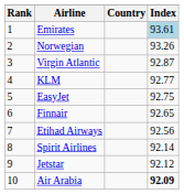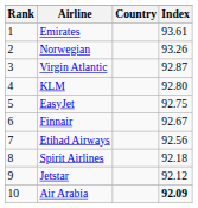Emirates | Index: lightblue background -> no background
KLM | Index: 92.77 -> 92.80
Finnair | Index: 92.65 -> 92.67
Spirit Airlines | Index: 92.14 -> 92.18
